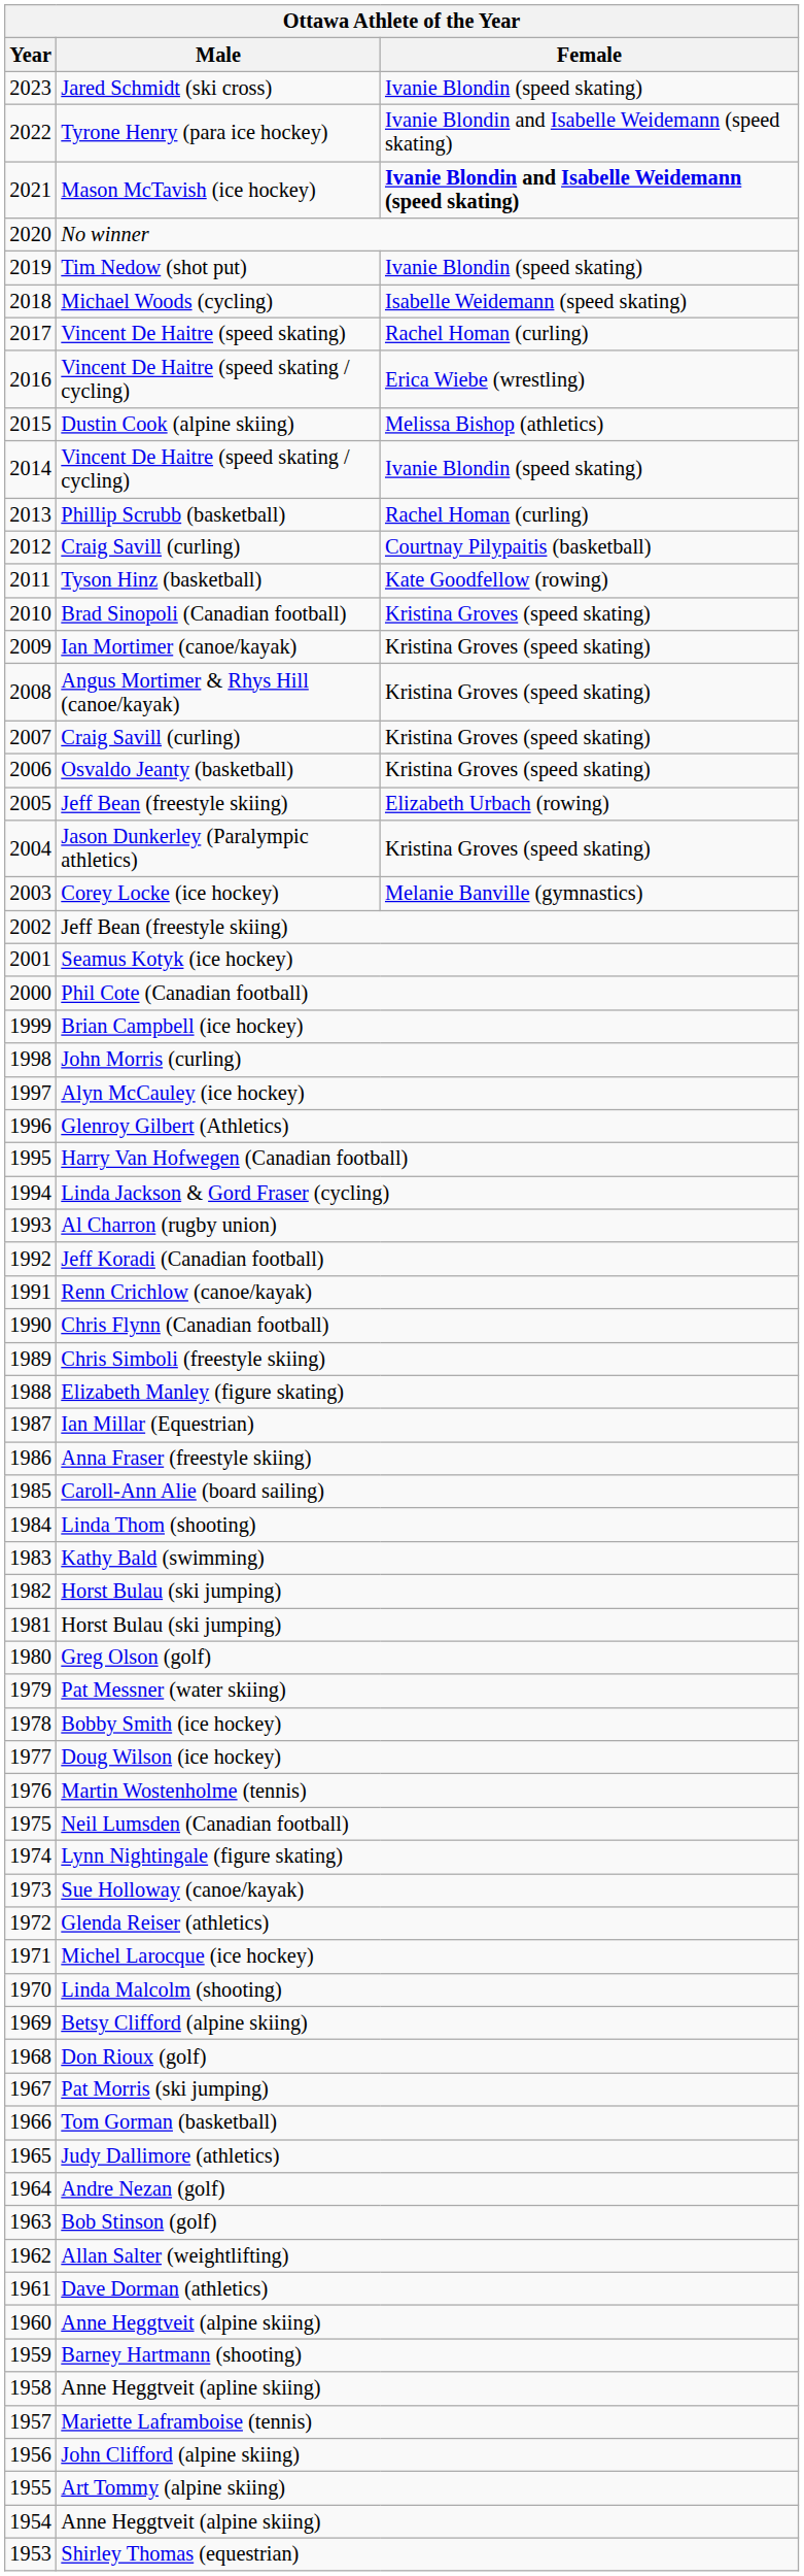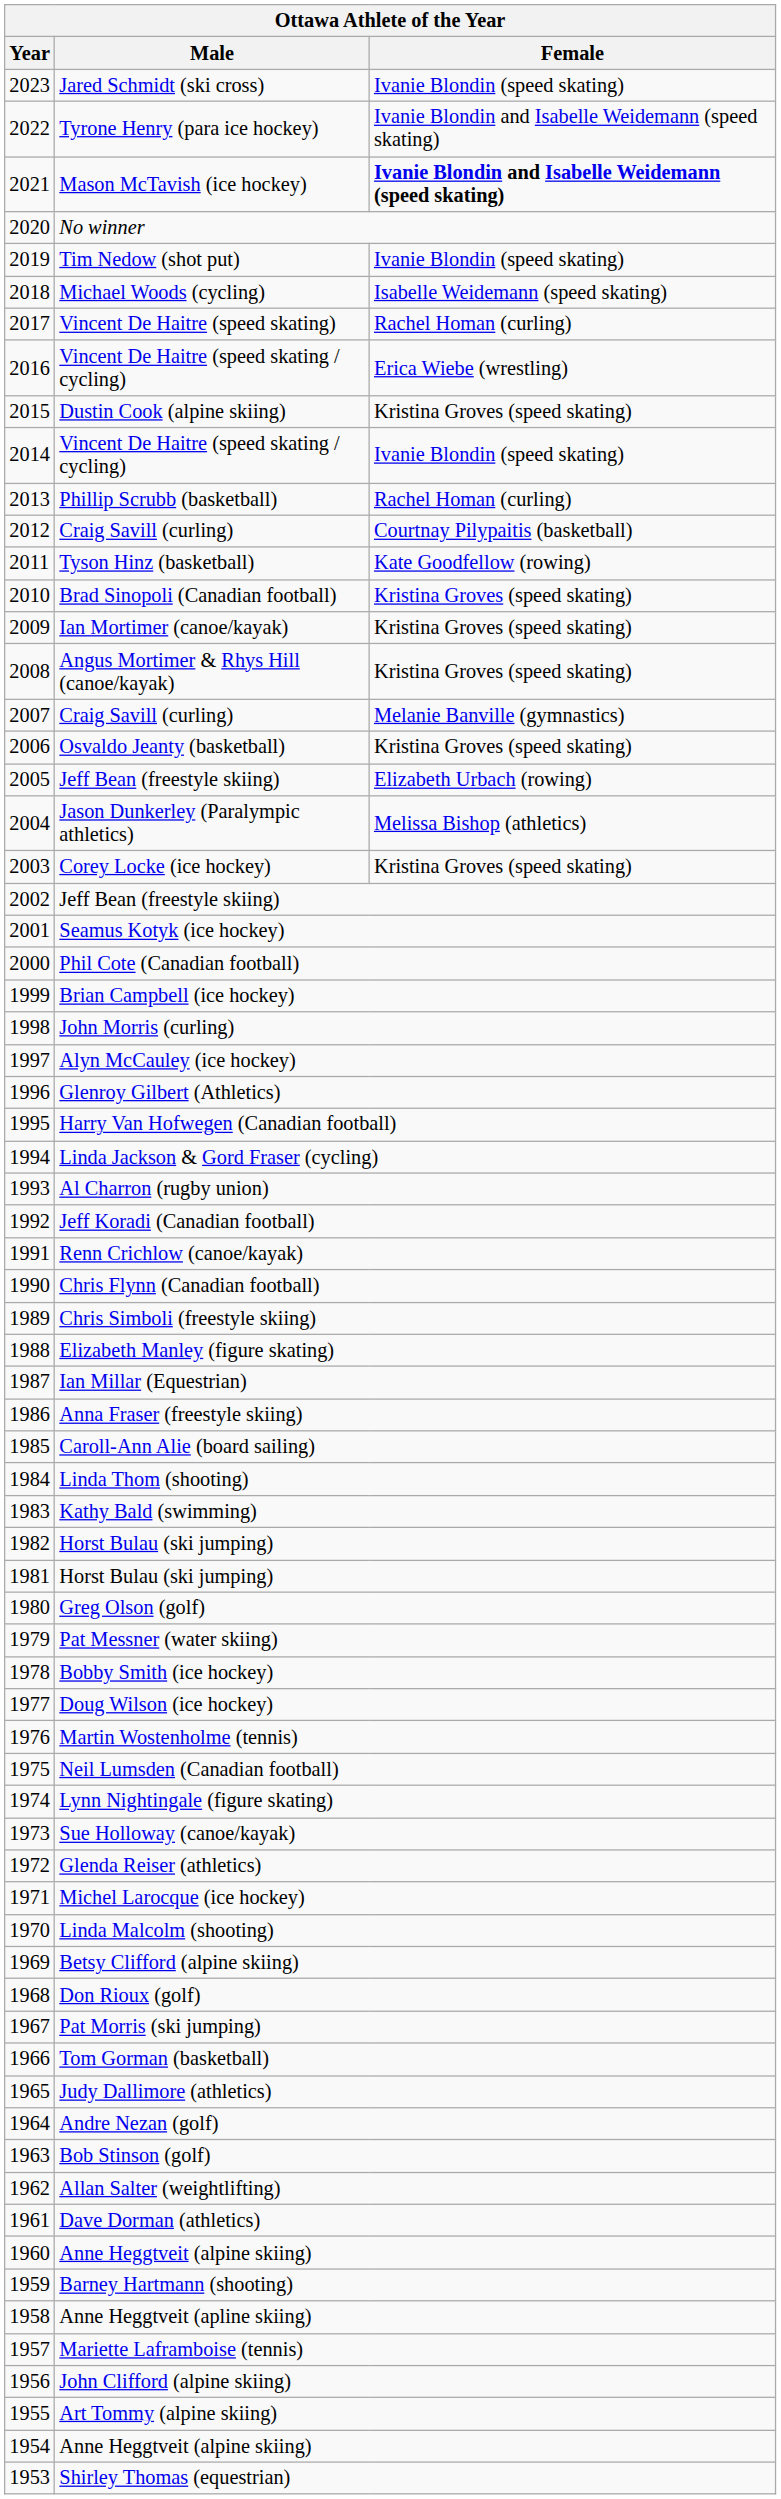Dustin Cook (alpine skiing) | Female: Melissa Bishop (athletics) -> Kristina Groves (speed skating)
2007 / Craig Savill (curling) | Female: Kristina Groves (speed skating) -> Melanie Banville (gymnastics)
Jason Dunkerley (Paralympic athletics) | Female: Kristina Groves (speed skating) -> Melissa Bishop (athletics)
Corey Locke (ice hockey) | Female: Melanie Banville (gymnastics) -> Kristina Groves (speed skating)
